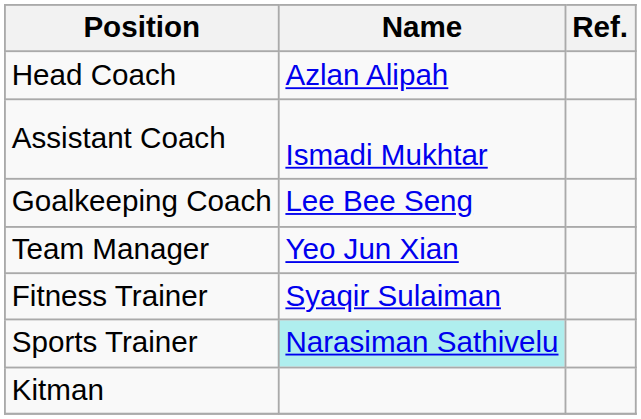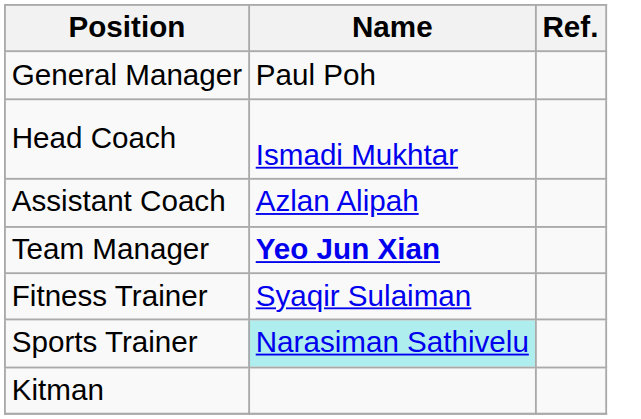+ row: General Manager | Paul Poh
Head Coach | Name: Azlan Alipah -> Ismadi Mukhtar
Assistant Coach | Name: Ismadi Mukhtar -> Azlan Alipah
- row: Goalkeeping Coach | Lee Bee Seng
Team Manager | Name: normal -> bold
